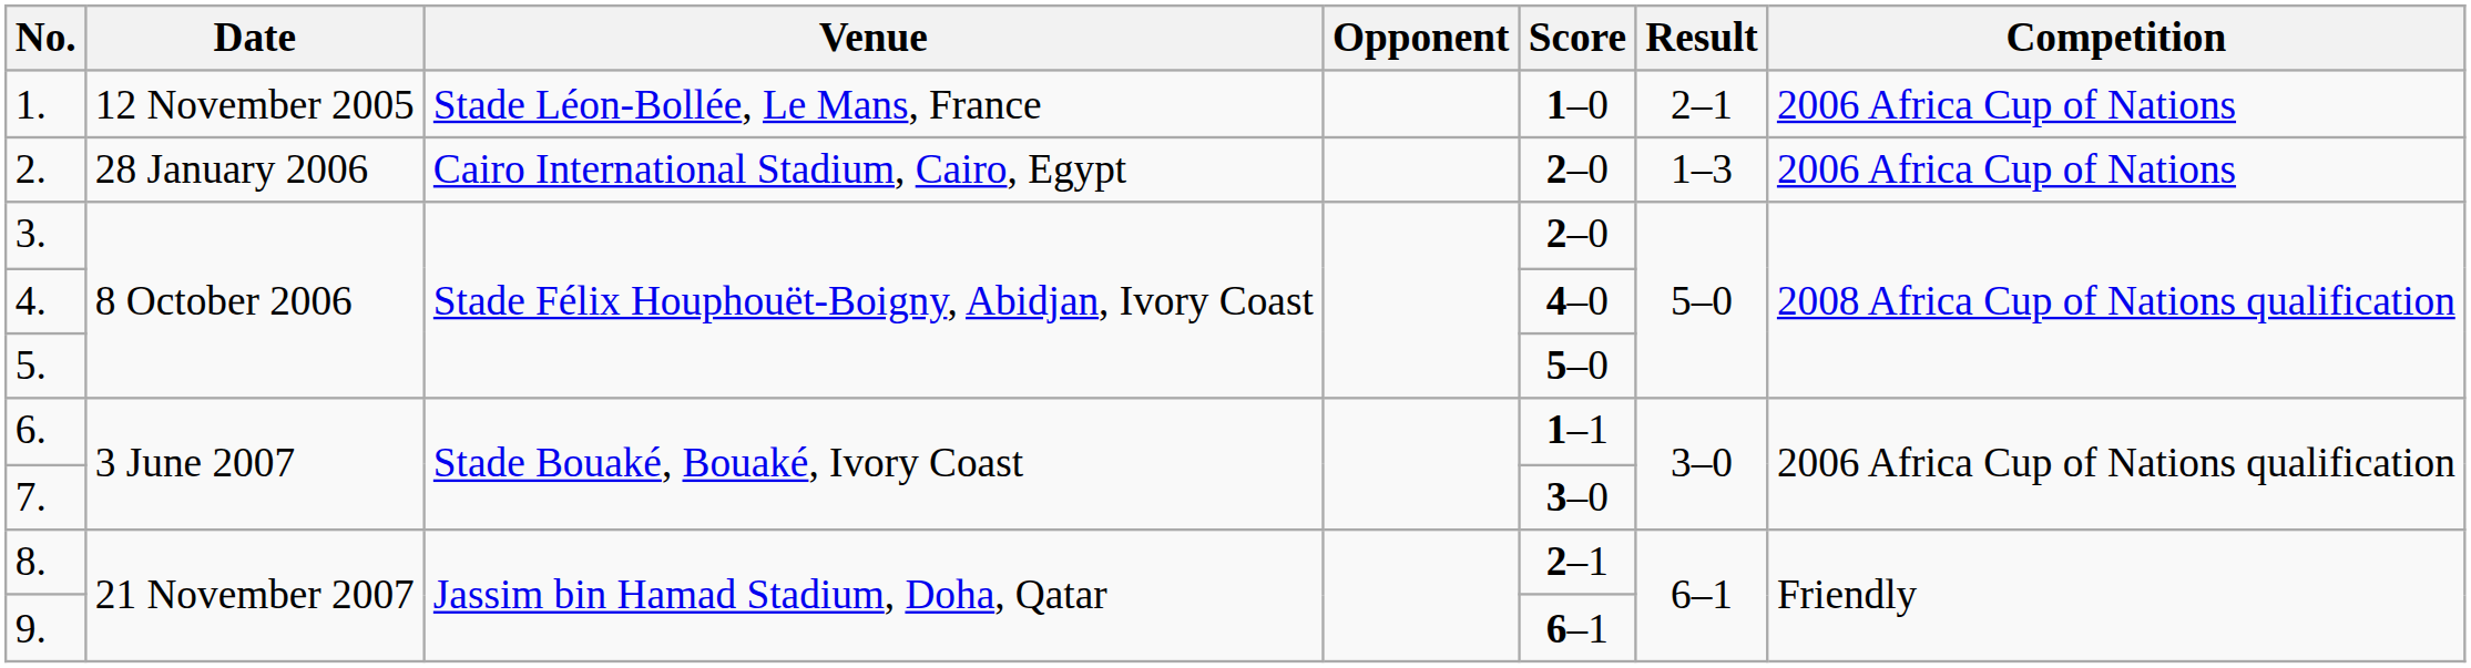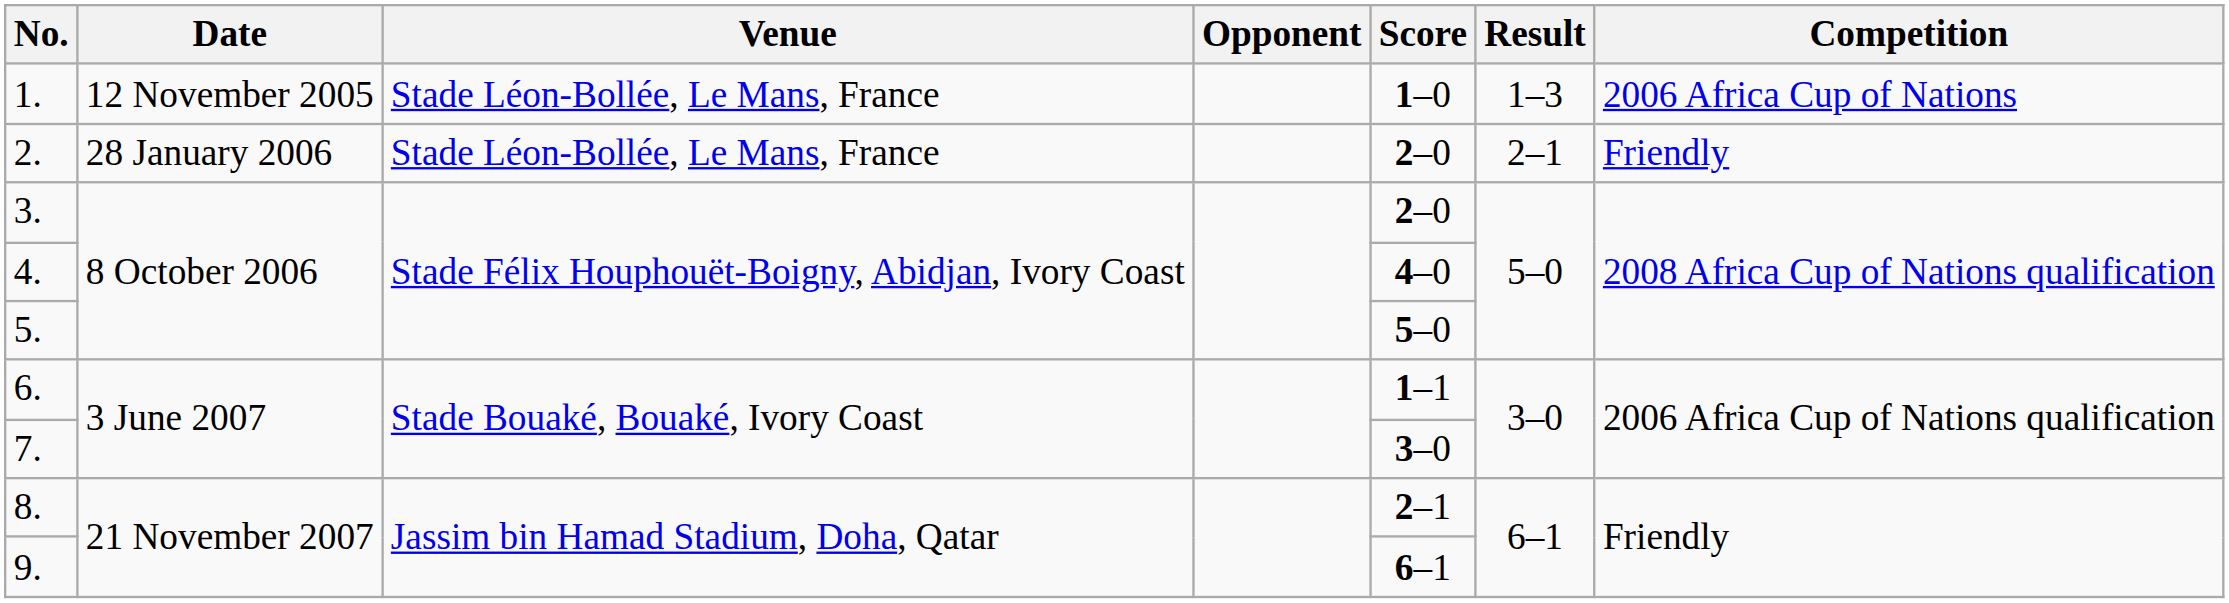1. | Result: 2–1 -> 1–3
2. | Venue: Cairo International Stadium, Cairo, Egypt -> Stade Léon-Bollée, Le Mans, France
2. | Result: 1–3 -> 2–1
2. | Competition: 2006 Africa Cup of Nations -> Friendly
